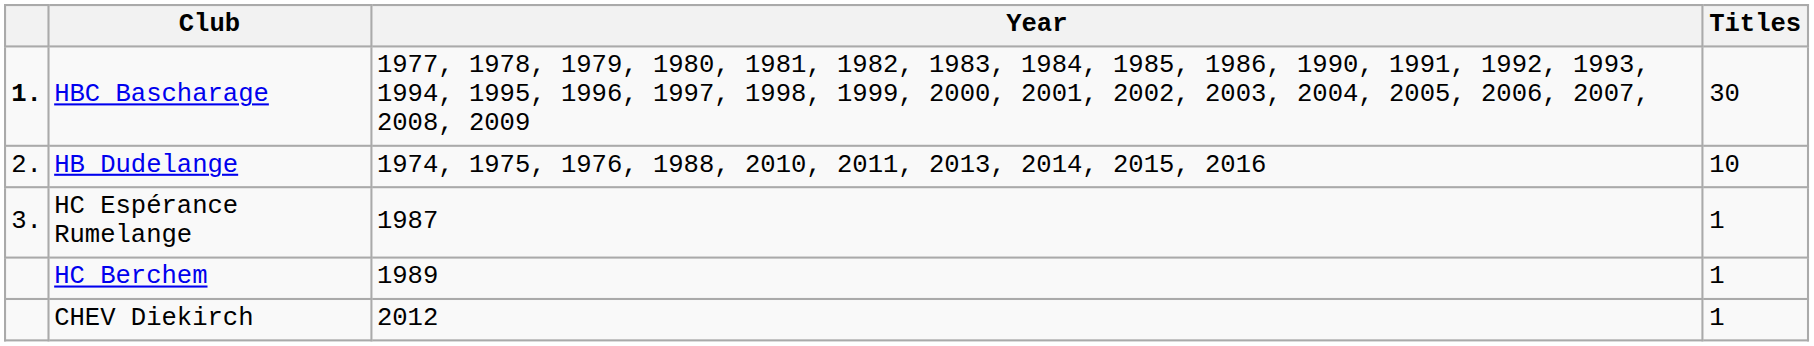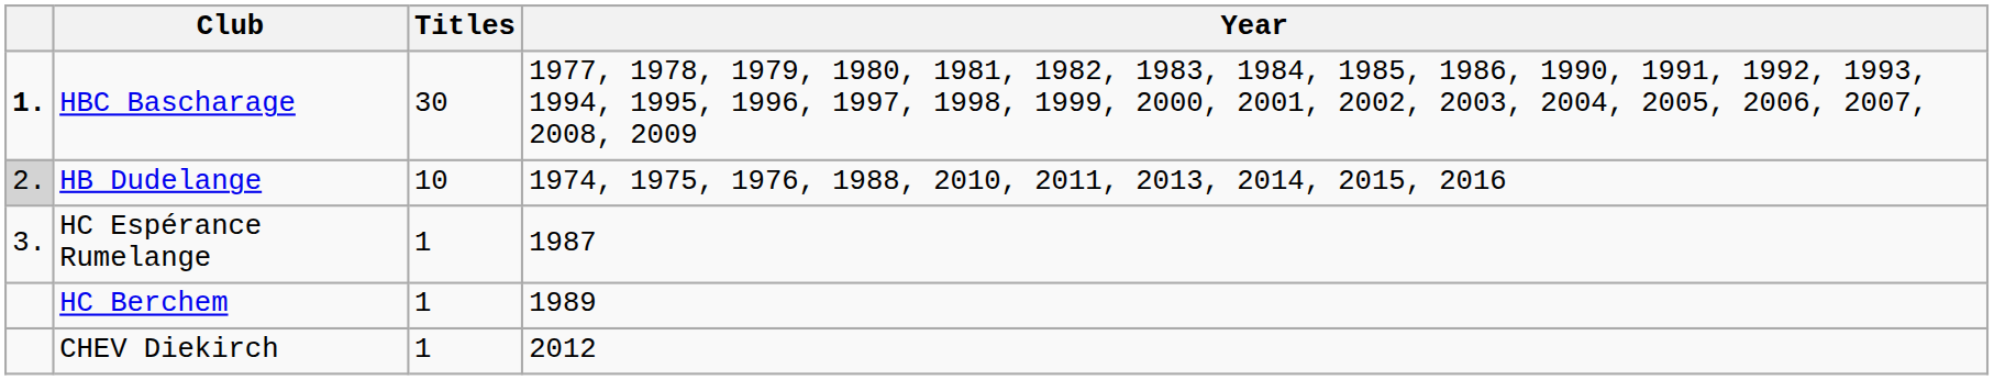columns swapped: Titles <-> Year
HB Dudelange | column 1: no background -> lightgrey background
